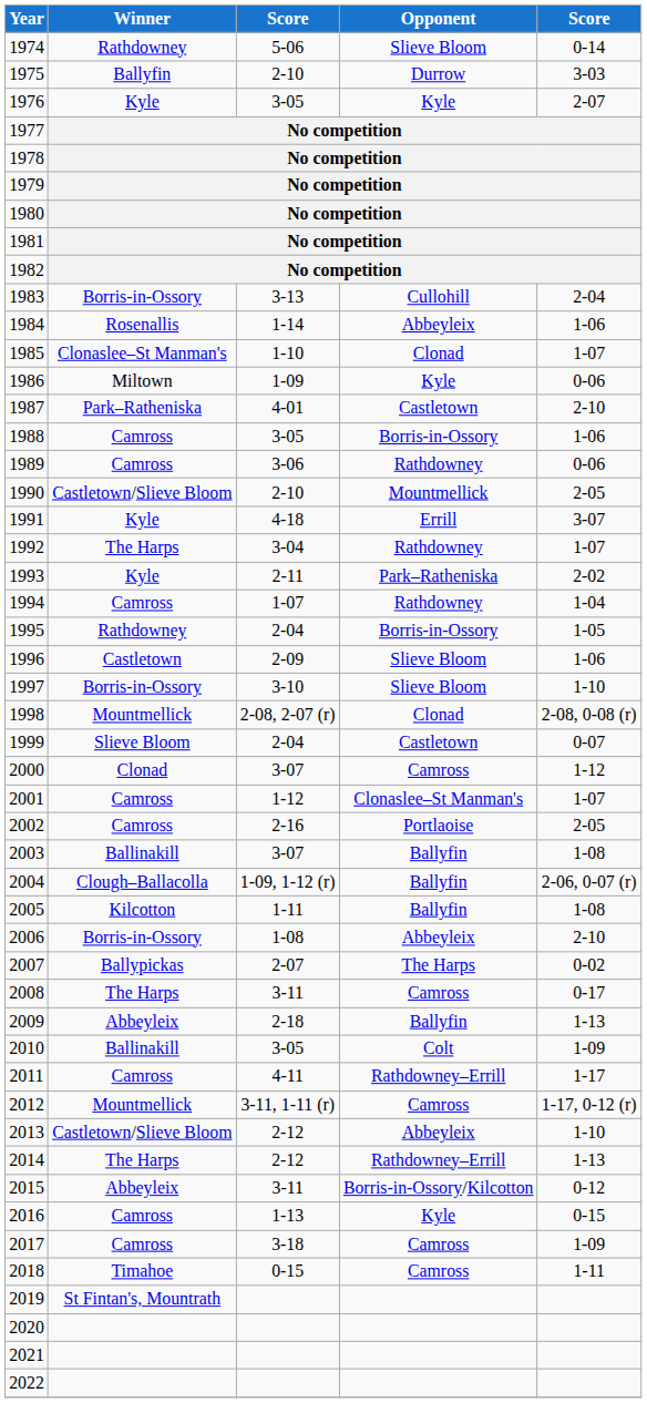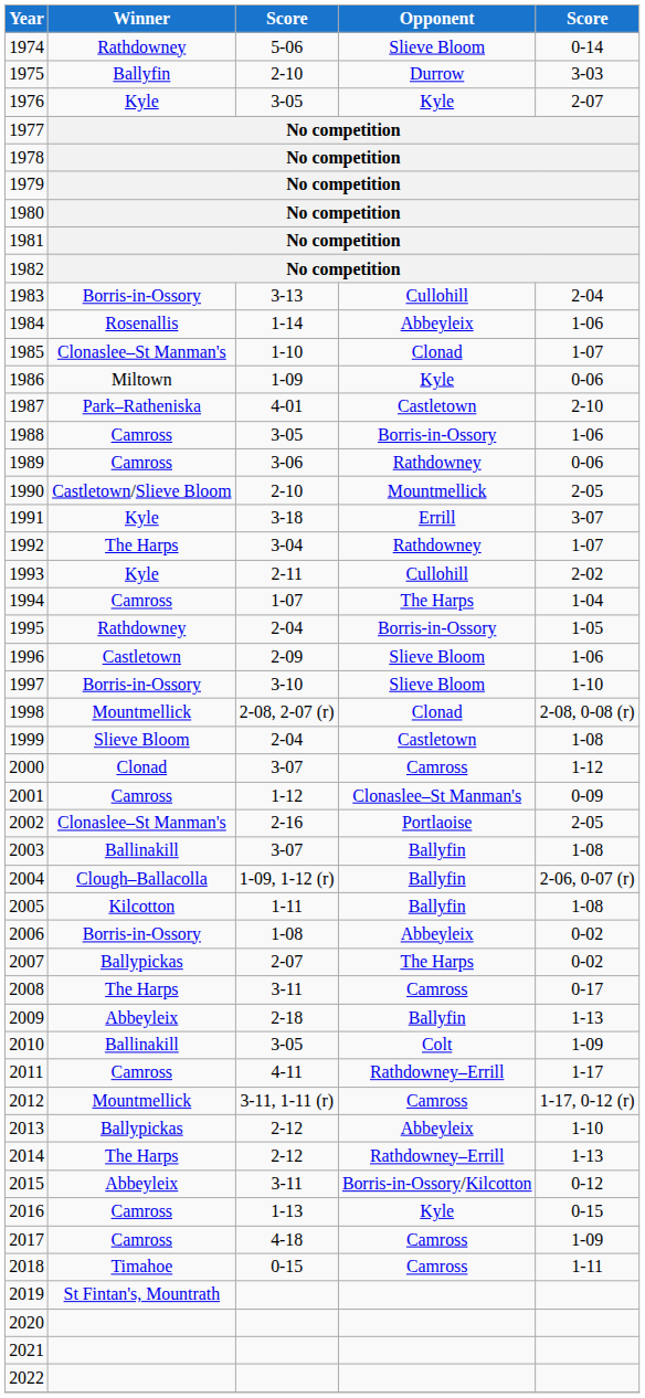1991 | column 3: 4-18 -> 3-18
1993 | Opponent: Park–Ratheniska -> Cullohill
1994 | Opponent: Rathdowney -> The Harps
1999 | column 5: 0-07 -> 1-08
2001 | column 5: 1-07 -> 0-09
2002 | Winner: Camross -> Clonaslee–St Manman's
2006 | column 5: 2-10 -> 0-02
2013 | Winner: Castletown/Slieve Bloom -> Ballypickas
2017 | column 3: 3-18 -> 4-18
